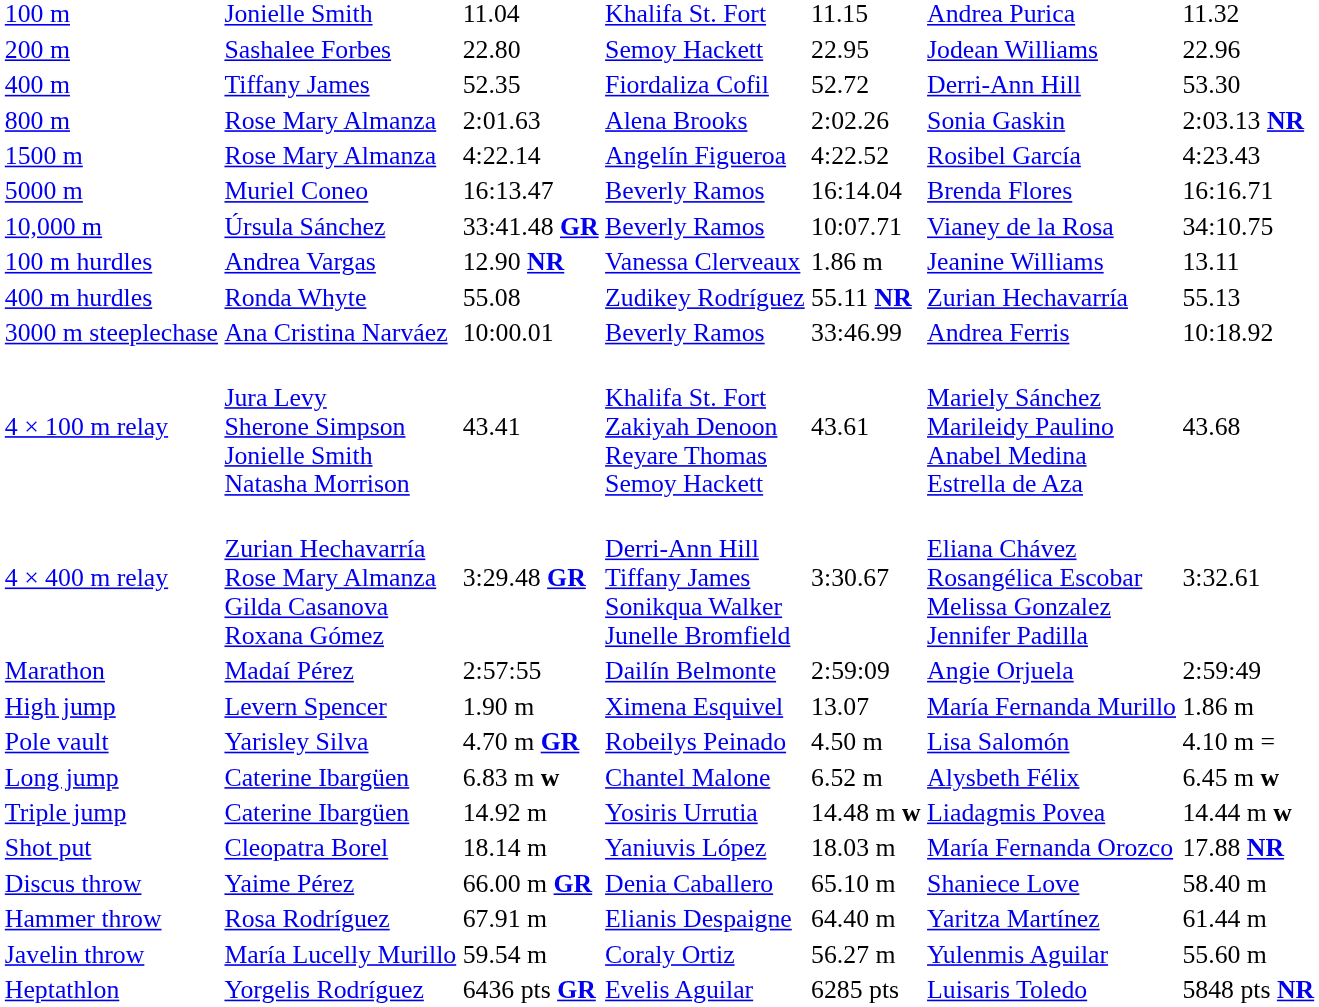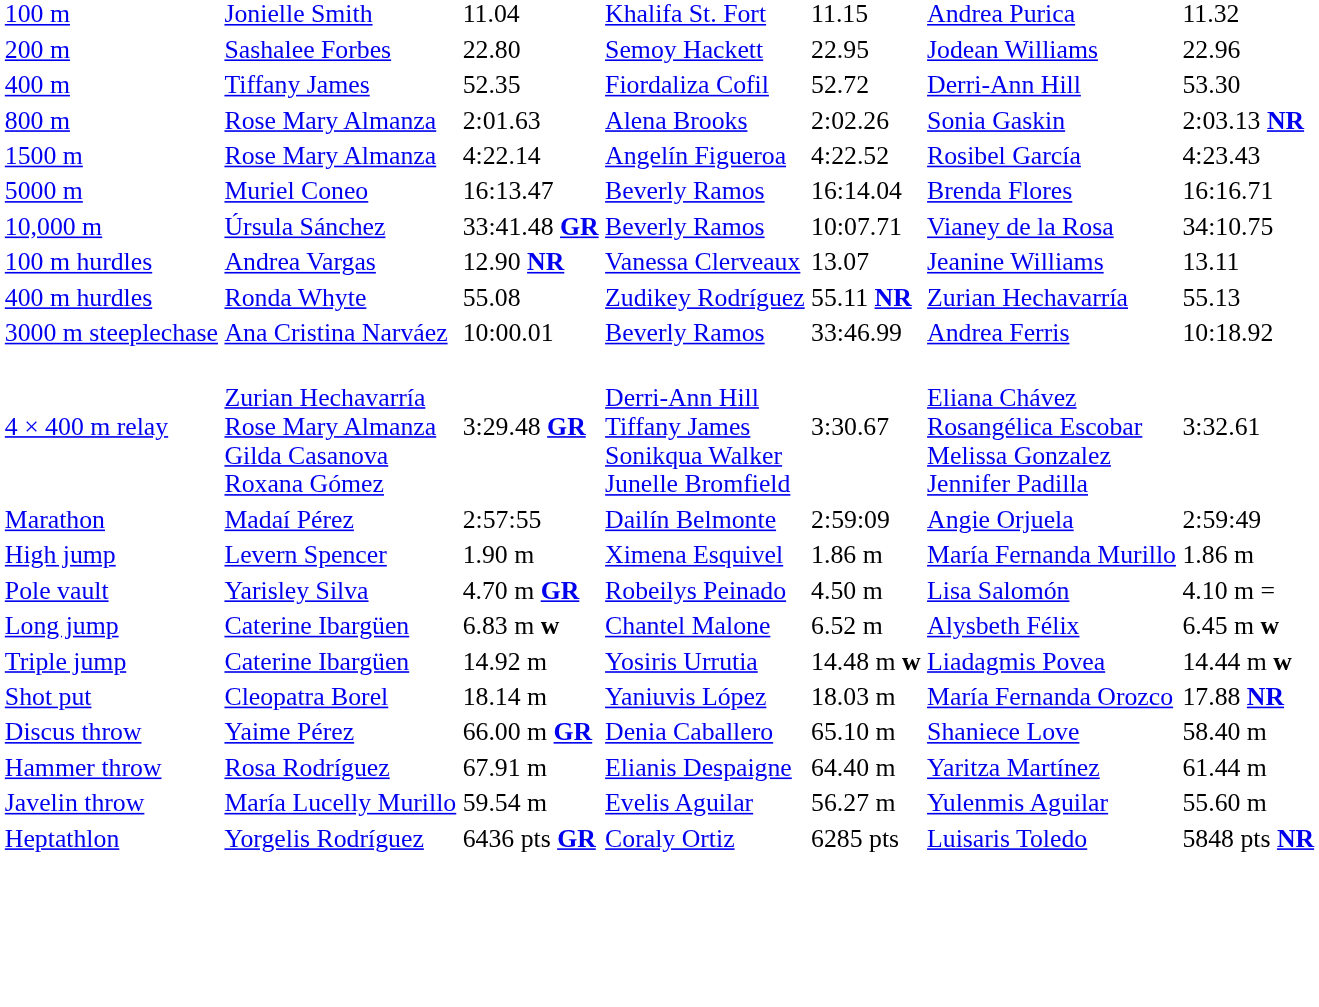100 m hurdles | column 5: 1.86 m -> 13.07
- row: 4 × 100 m relay | Jura Levy Sherone Simpson Jonielle Smith Natasha Morrison | 43.41 | Khalifa St. Fort Zakiyah Denoon Reyare Thomas Semoy Hackett | 43.61 | Mariely Sánchez Marileidy Paulino Anabel Medina Estrella de Aza | 43.68
High jump | column 5: 13.07 -> 1.86 m
Javelin throw | column 4: Coraly Ortiz -> Evelis Aguilar
Heptathlon | column 4: Evelis Aguilar -> Coraly Ortiz
